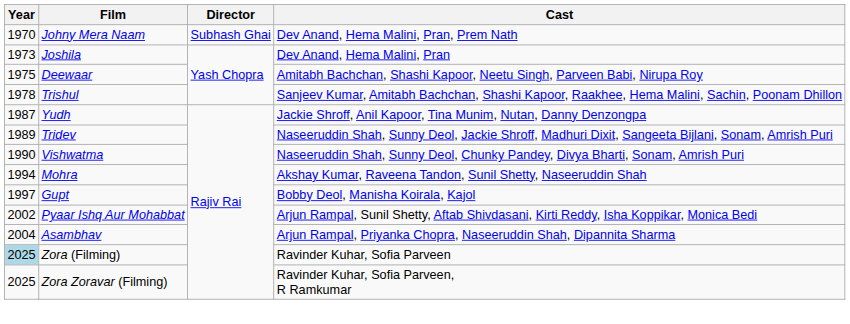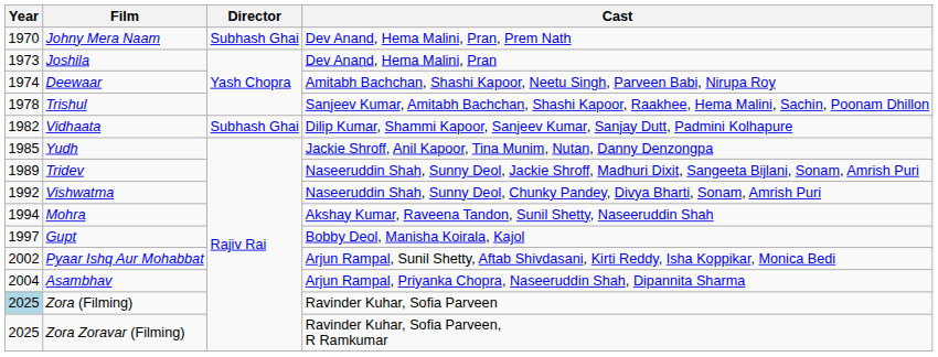Deewaar | Year: 1975 -> 1974
+ row: 1982 | Vidhaata | Subhash Ghai | Dilip Kumar, Shammi Kapoor, Sanjeev Kumar, Sanjay Dutt, Padmini Kolhapure
Yudh | Year: 1987 -> 1985
Vishwatma | Year: 1990 -> 1992
